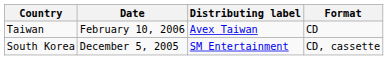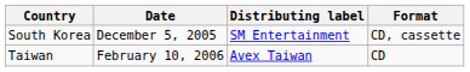rows swapped: South Korea <-> Taiwan
